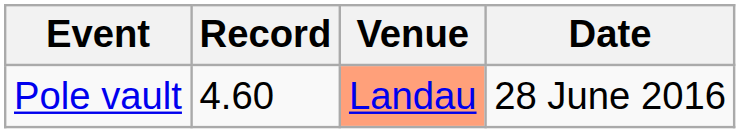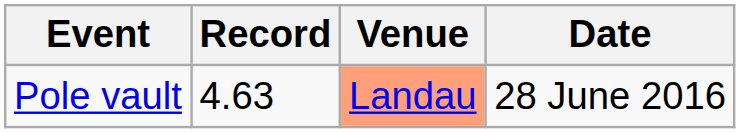Pole vault | Record: 4.60 -> 4.63
